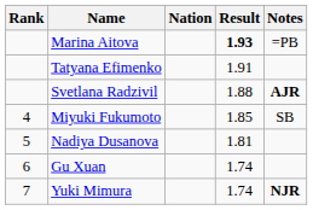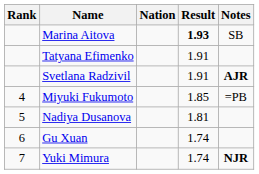Marina Aitova | Notes: =PB -> SB
Svetlana Radzivil | Result: 1.88 -> 1.91
Miyuki Fukumoto | Notes: SB -> =PB
